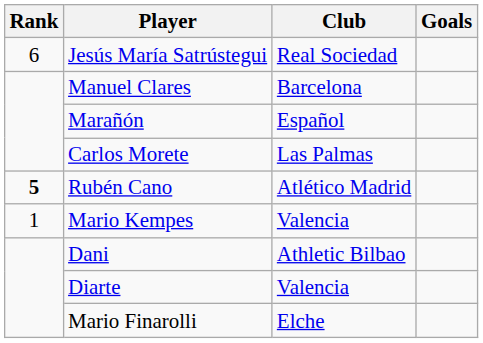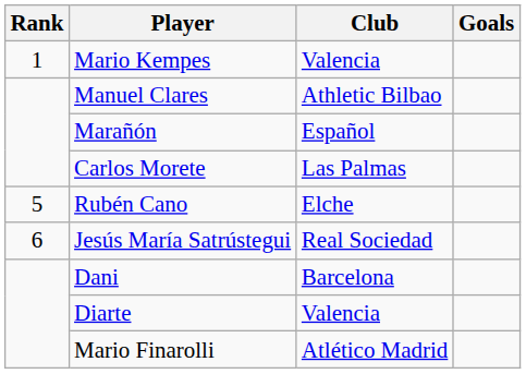rows swapped: Mario Kempes <-> Jesús María Satrústegui
Manuel Clares | Club: Barcelona -> Athletic Bilbao
Rubén Cano | Rank: bold -> normal
Rubén Cano | Club: Atlético Madrid -> Elche
Dani | Club: Athletic Bilbao -> Barcelona
Mario Finarolli | Club: Elche -> Atlético Madrid
